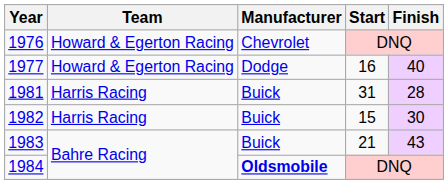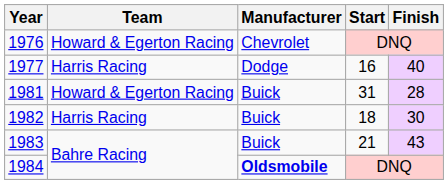1977 | Team: Howard & Egerton Racing -> Harris Racing
1981 | Team: Harris Racing -> Howard & Egerton Racing
1982 | Start: 15 -> 18
